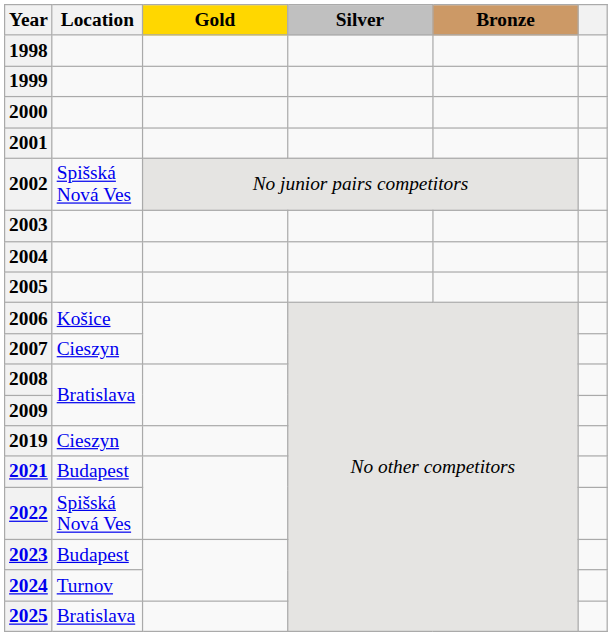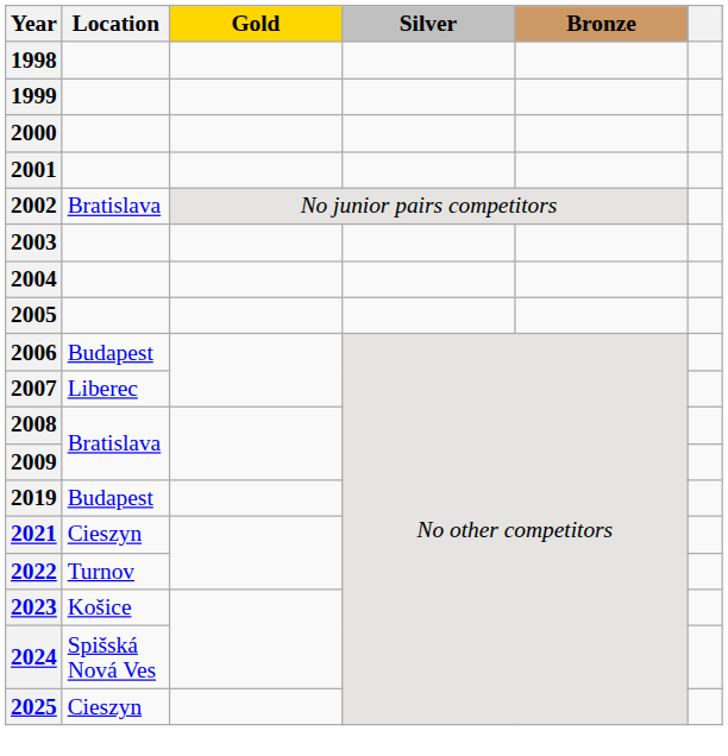2002 | Location: Spišská Nová Ves -> Bratislava
2006 | Location: Košice -> Budapest
2007 | Location: Cieszyn -> Liberec
2019 | Location: Cieszyn -> Budapest
2021 | Location: Budapest -> Cieszyn
2022 | Location: Spišská Nová Ves -> Turnov
2023 | Location: Budapest -> Košice
2024 | Location: Turnov -> Spišská Nová Ves
2025 | Location: Bratislava -> Cieszyn
